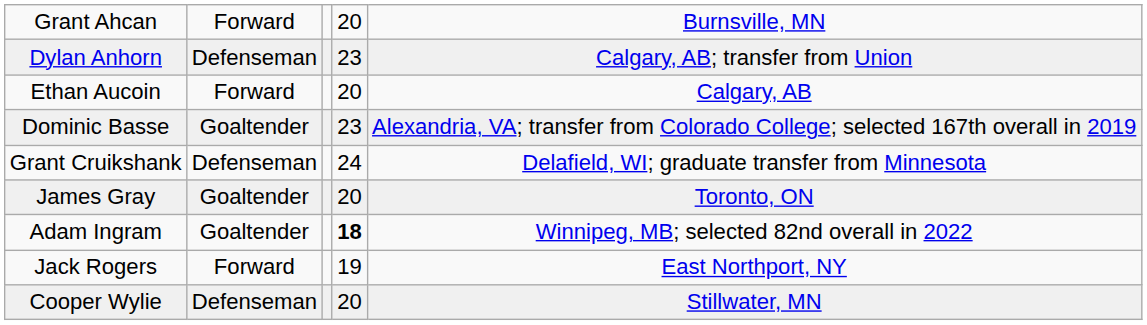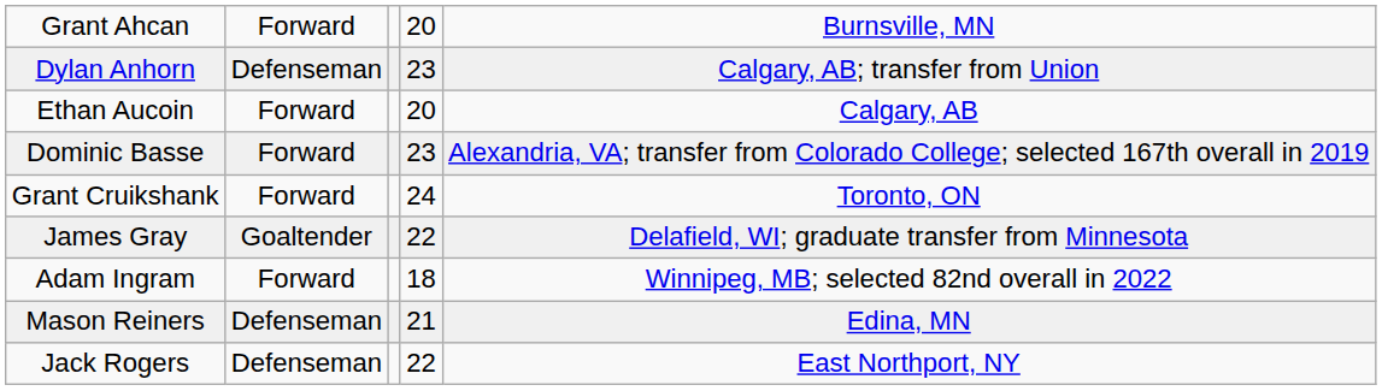Dominic Basse | column 2: Goaltender -> Forward
Grant Cruikshank | column 2: Defenseman -> Forward
Grant Cruikshank | column 5: Delafield, WI; graduate transfer from Minnesota -> Toronto, ON
James Gray | column 4: 20 -> 22
James Gray | column 5: Toronto, ON -> Delafield, WI; graduate transfer from Minnesota
Adam Ingram | column 2: Goaltender -> Forward
Adam Ingram | column 4: bold -> normal
+ row: Mason Reiners | Defenseman | 21 | Edina, MN
Jack Rogers | column 2: Forward -> Defenseman
Jack Rogers | column 4: 19 -> 22
- row: Cooper Wylie | Defenseman | 20 | Stillwater, MN
